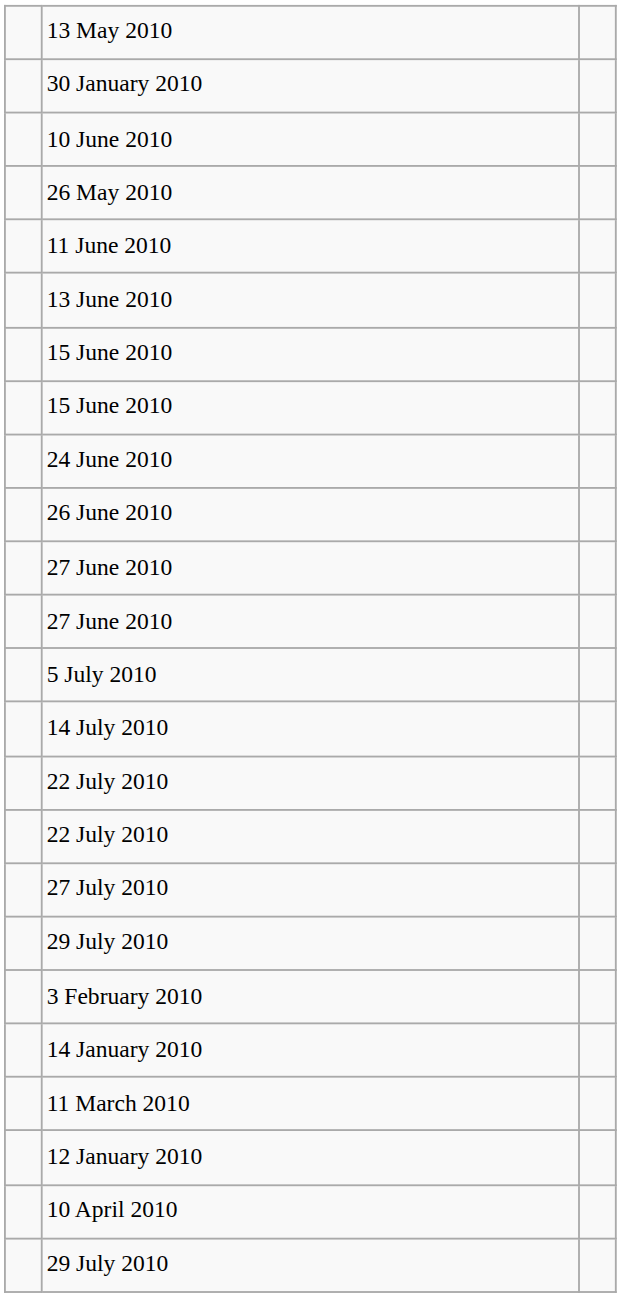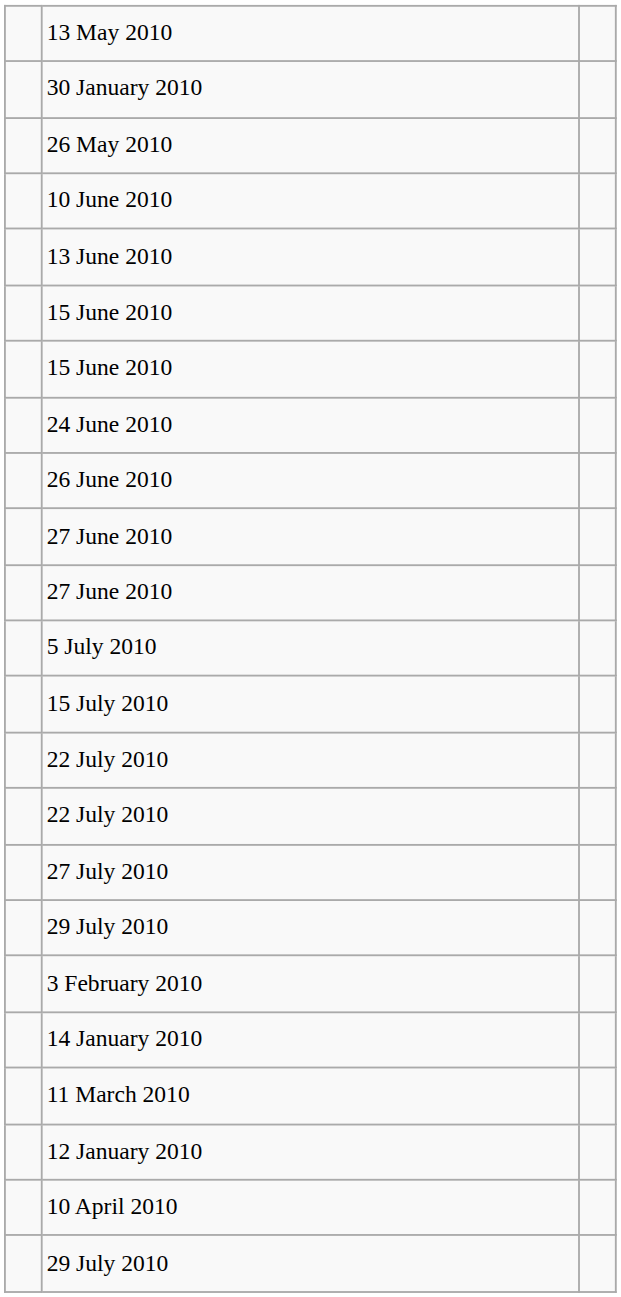rows swapped: 26 May 2010 <-> 10 June 2010
- row: 11 June 2010
+ row: 15 July 2010
- row: 14 July 2010
